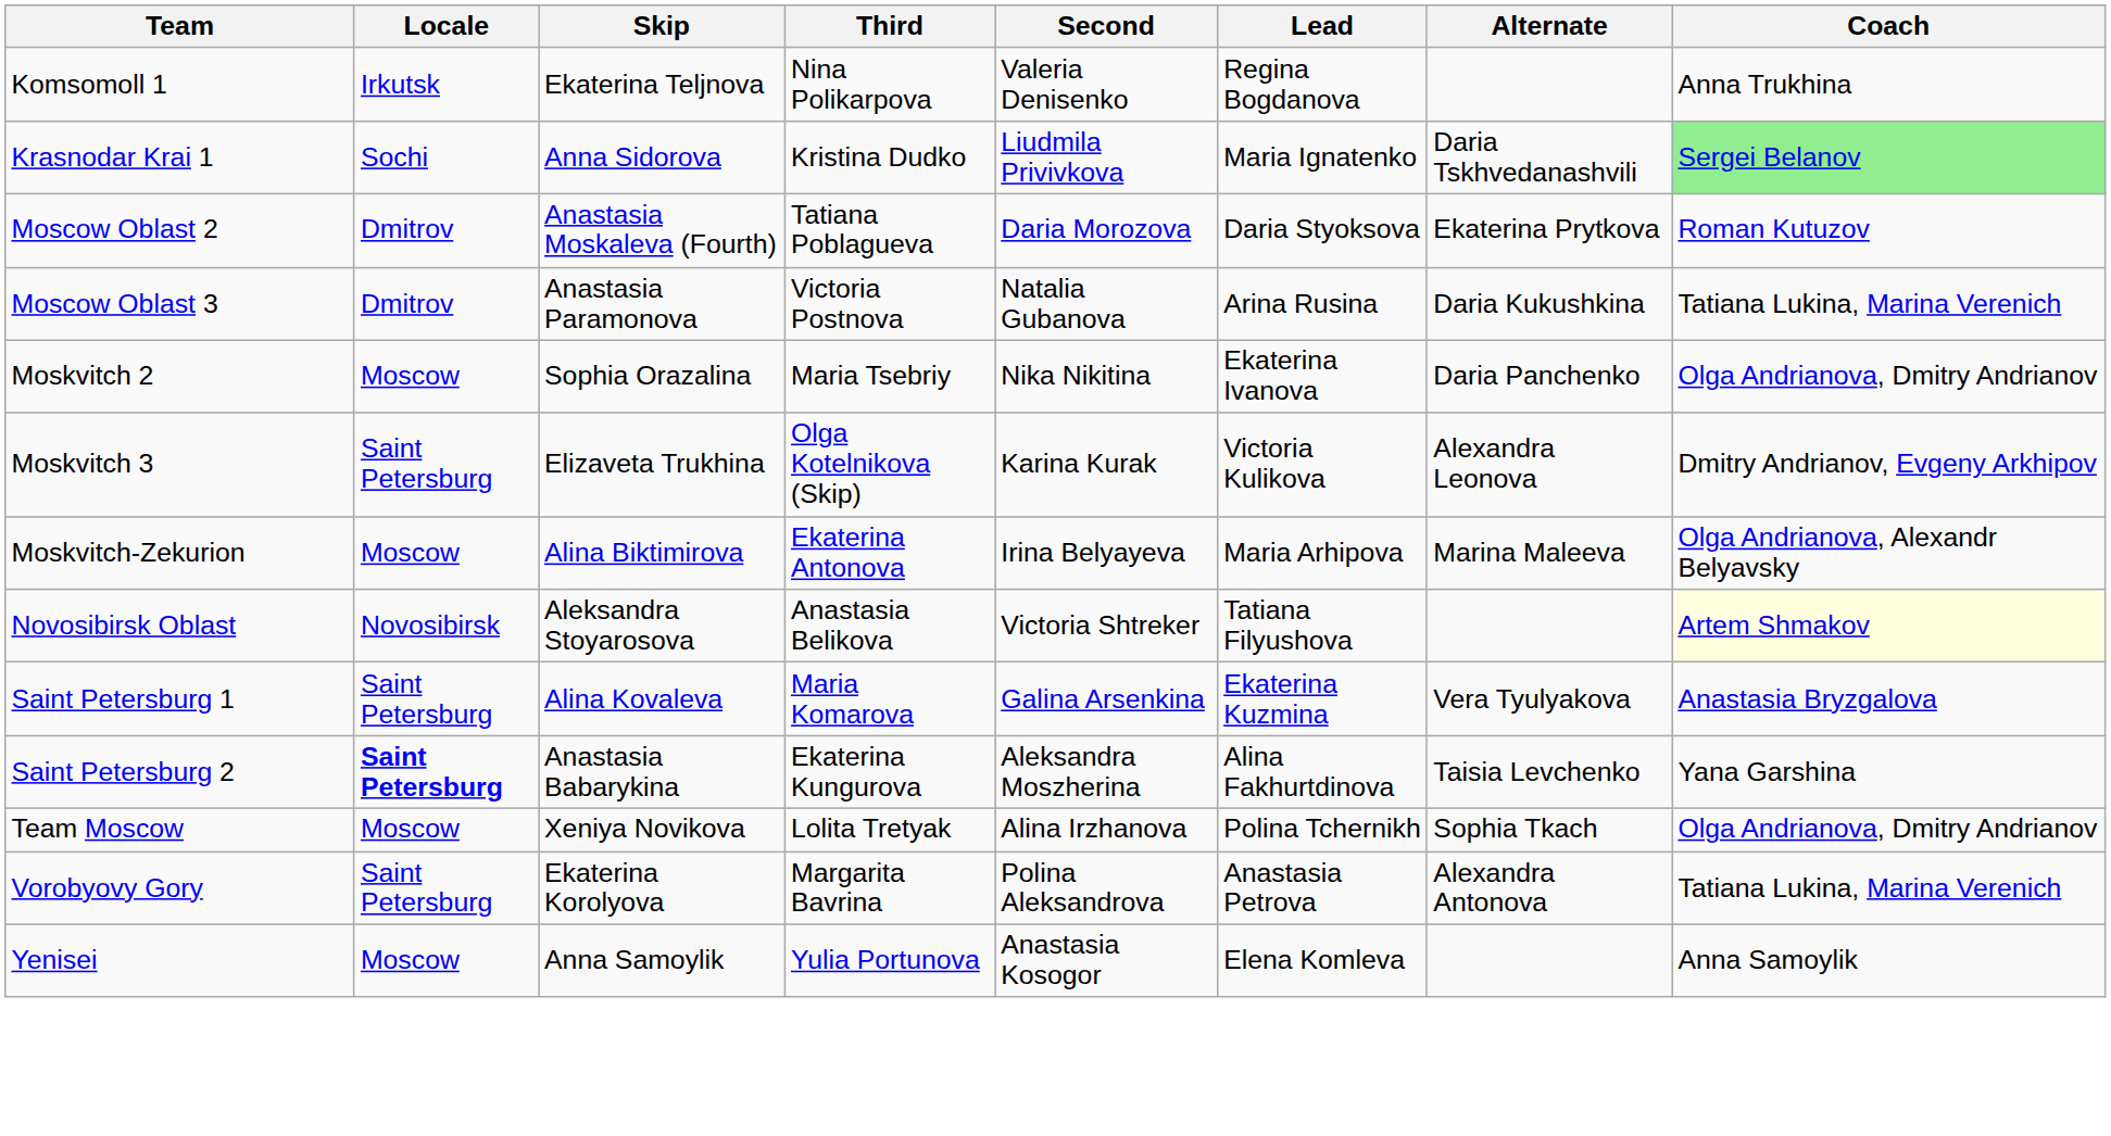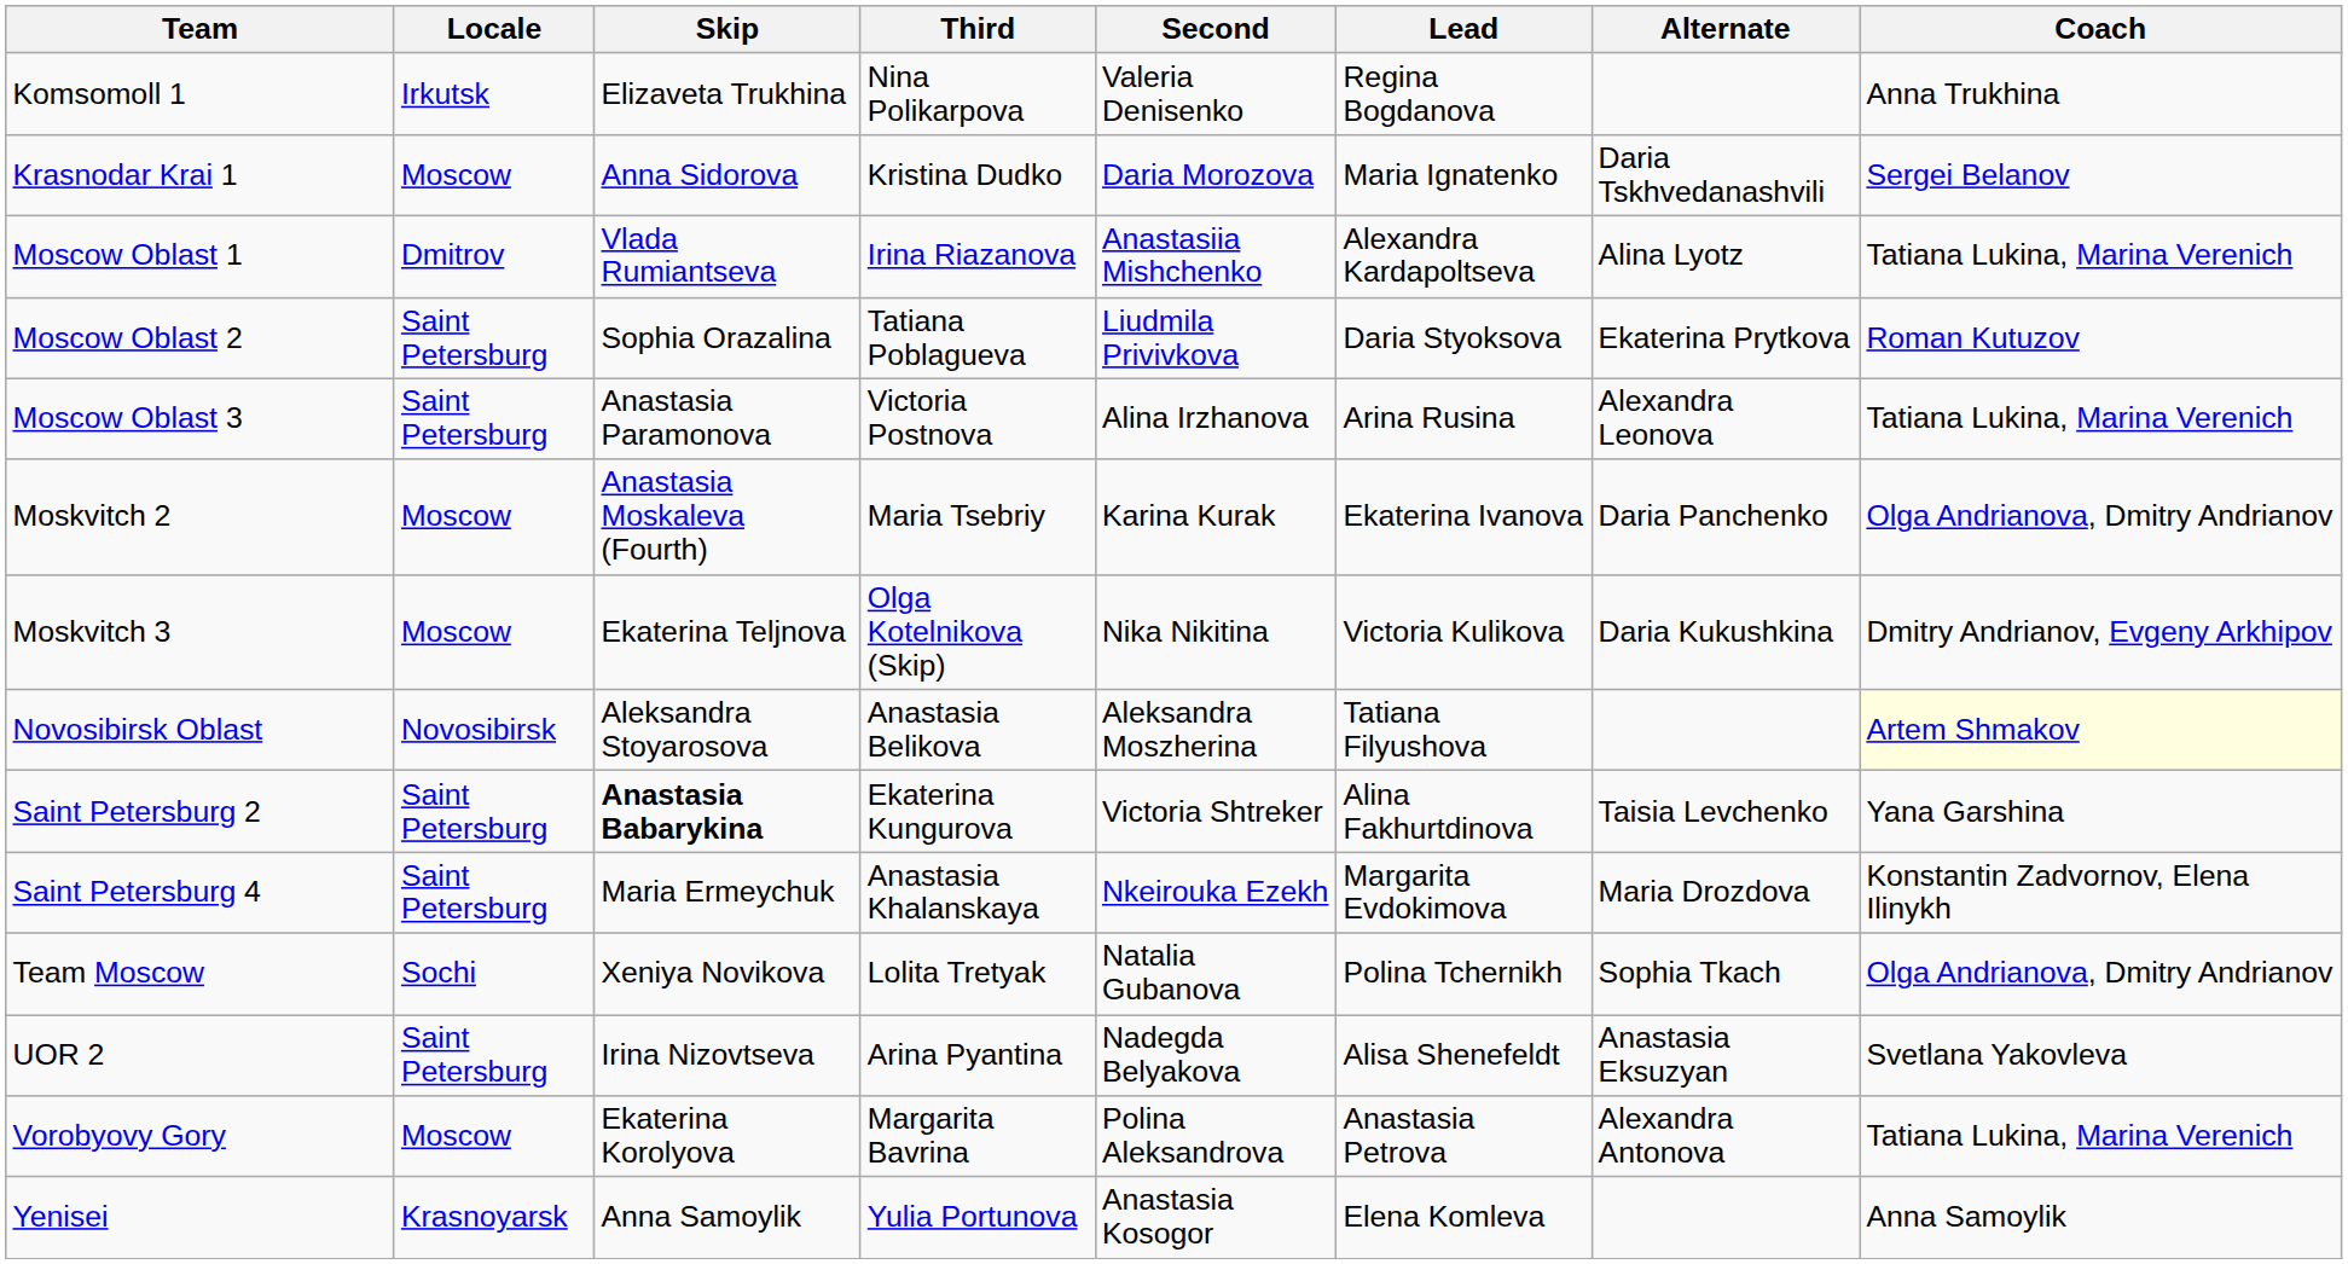Komsomoll 1 | Skip: Ekaterina Teljnova -> Elizaveta Trukhina
Krasnodar Krai 1 | Locale: Sochi -> Moscow
Krasnodar Krai 1 | Second: Liudmila Privivkova -> Daria Morozova
Krasnodar Krai 1 | Coach: lightgreen background -> no background
+ row: Moscow Oblast 1 | Dmitrov | Vlada Rumiantseva | Irina Riazanova | Anastasiia Mishchenko | Alexandra Kardapoltseva | Alina Lyotz | Tatiana Lukina, Marina Verenich
Moscow Oblast 2 | Locale: Dmitrov -> Saint Petersburg
Moscow Oblast 2 | Skip: Anastasia Moskaleva (Fourth) -> Sophia Orazalina
Moscow Oblast 2 | Second: Daria Morozova -> Liudmila Privivkova
Moscow Oblast 3 | Locale: Dmitrov -> Saint Petersburg
Moscow Oblast 3 | Second: Natalia Gubanova -> Alina Irzhanova
Moscow Oblast 3 | Alternate: Daria Kukushkina -> Alexandra Leonova
Moskvitch 2 | Skip: Sophia Orazalina -> Anastasia Moskaleva (Fourth)
Moskvitch 2 | Second: Nika Nikitina -> Karina Kurak
Moskvitch 3 | Locale: Saint Petersburg -> Moscow
Moskvitch 3 | Skip: Elizaveta Trukhina -> Ekaterina Teljnova
Moskvitch 3 | Second: Karina Kurak -> Nika Nikitina
Moskvitch 3 | Alternate: Alexandra Leonova -> Daria Kukushkina
- row: Moskvitch-Zekurion | Moscow | Alina Biktimirova | Ekaterina Antonova | Irina Belyayeva | Maria Arhipova | Marina Maleeva | Olga Andrianova, Alexandr Belyavsky
Novosibirsk Oblast | Second: Victoria Shtreker -> Aleksandra Moszherina
- row: Saint Petersburg 1 | Saint Petersburg | Alina Kovaleva | Maria Komarova | Galina Arsenkina | Ekaterina Kuzmina | Vera Tyulyakova | Anastasia Bryzgalova
Saint Petersburg 2 | Locale: bold -> normal
Saint Petersburg 2 | Skip: normal -> bold
Saint Petersburg 2 | Second: Aleksandra Moszherina -> Victoria Shtreker
+ row: Saint Petersburg 4 | Saint Petersburg | Maria Ermeychuk | Anastasia Khalanskaya | Nkeirouka Ezekh | Margarita Evdokimova | Maria Drozdova | Konstantin Zadvornov, Elena Ilinykh
Team Moscow | Locale: Moscow -> Sochi
Team Moscow | Second: Alina Irzhanova -> Natalia Gubanova
+ row: UOR 2 | Saint Petersburg | Irina Nizovtseva | Arina Pyantina | Nadegda Belyakova | Alisa Shenefeldt | Anastasia Eksuzyan | Svetlana Yakovleva
Vorobyovy Gory | Locale: Saint Petersburg -> Moscow
Yenisei | Locale: Moscow -> Krasnoyarsk
